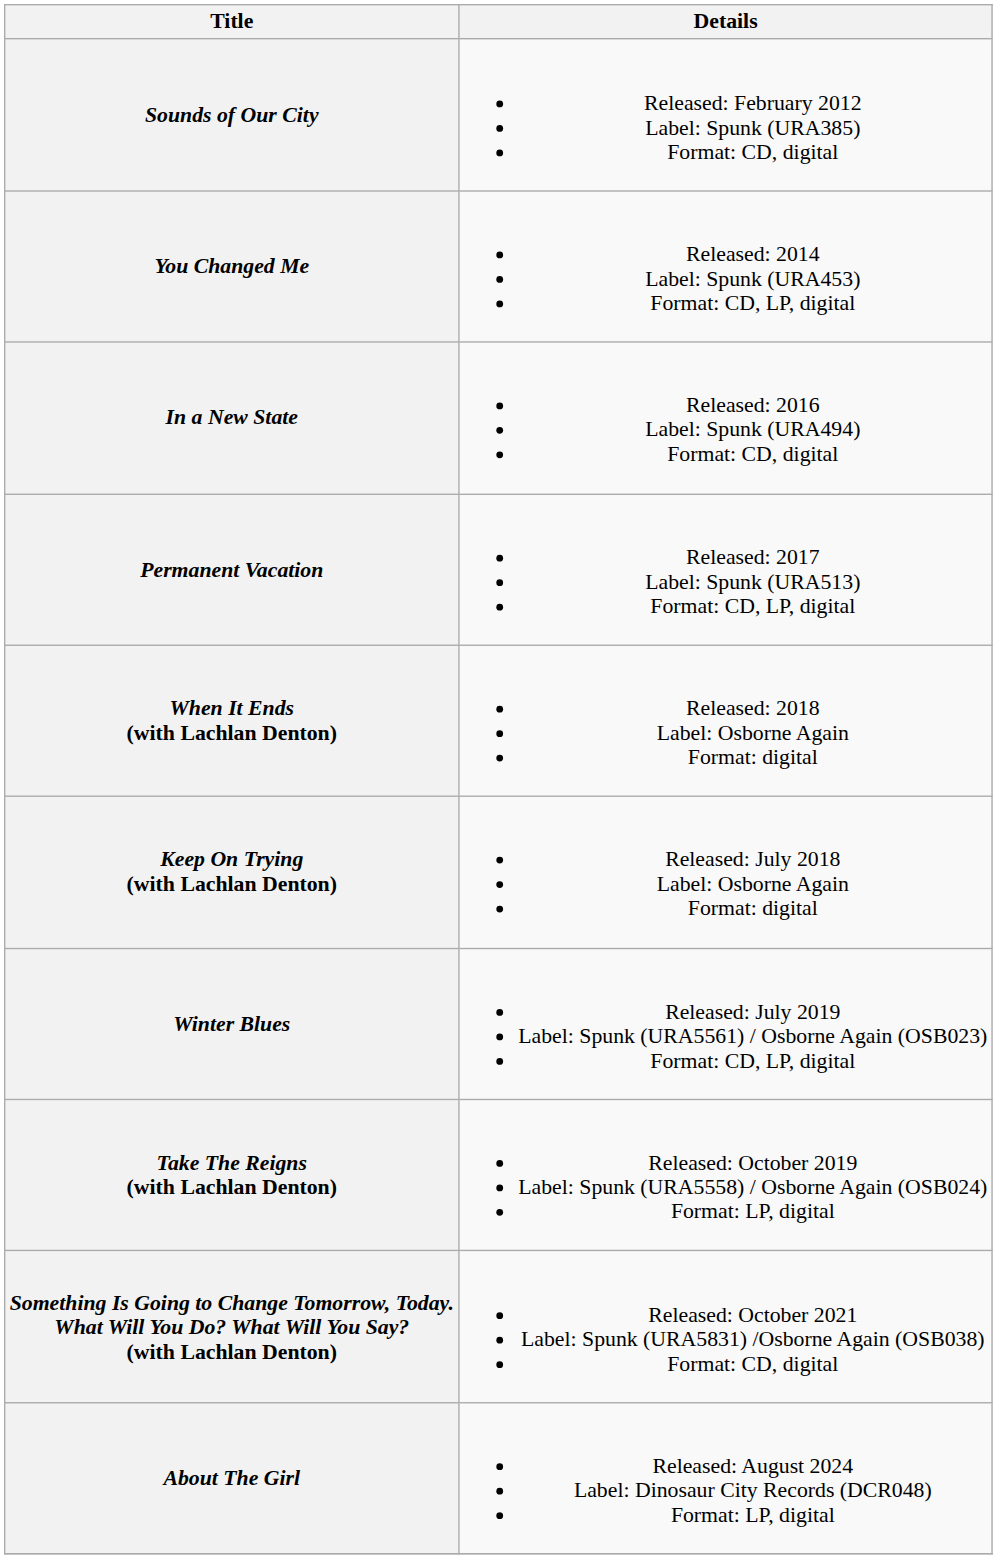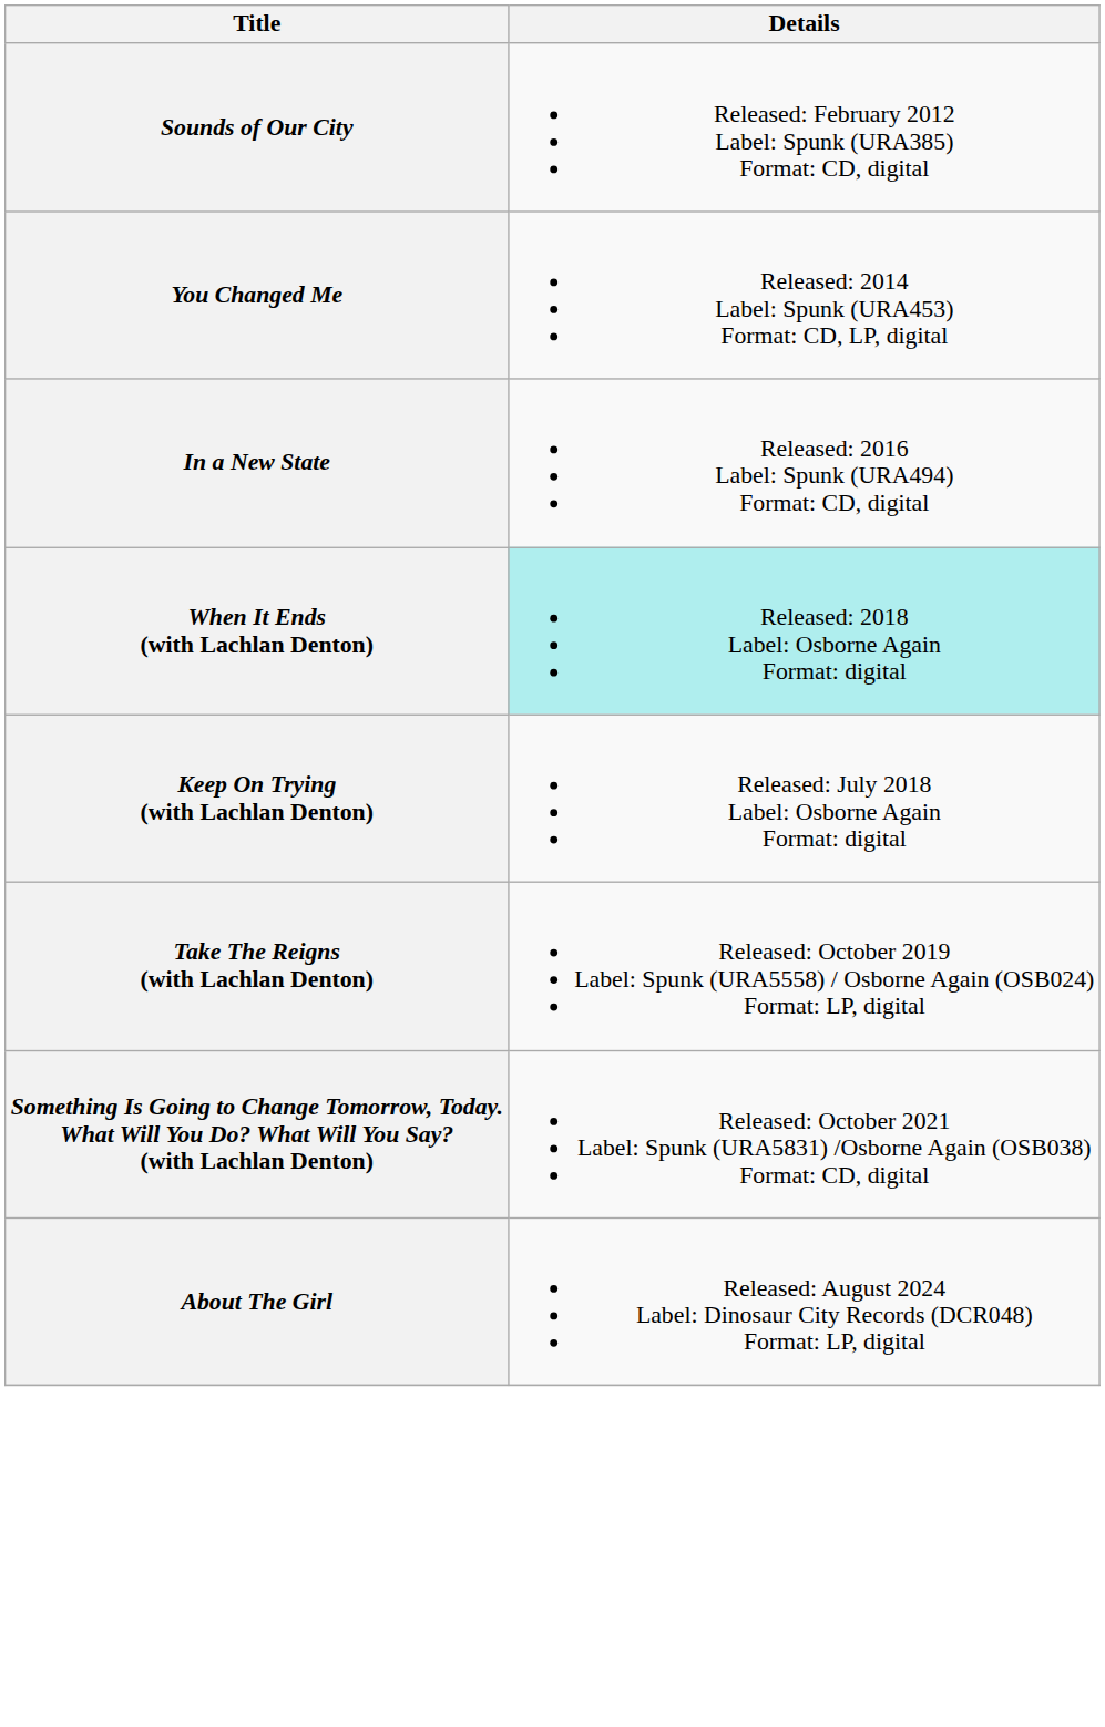- row: Permanent Vacation | Released: 2017 Label: Spunk (URA513) Format: CD, LP, digital
When It Ends (with Lachlan Denton) | Details: no background -> paleturquoise background
- row: Winter Blues | Released: July 2019 Label: Spunk (URA5561) / Osborne Again (OSB023) Format: CD, LP, digital
